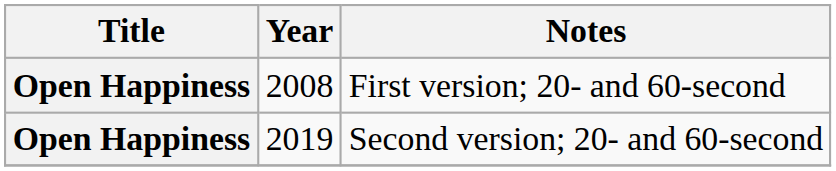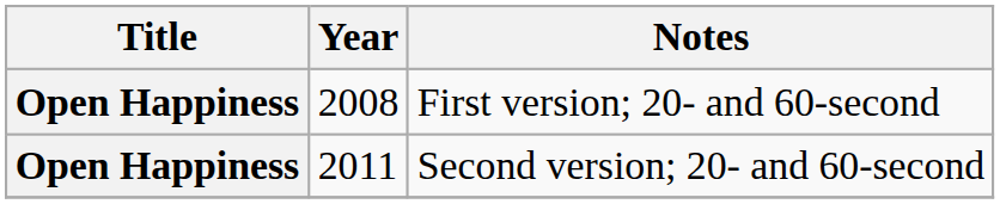Second version; 20- and 60-second | Year: 2019 -> 2011
